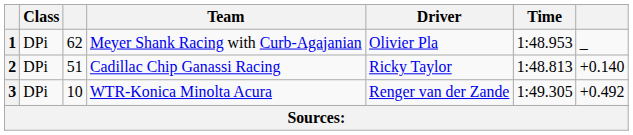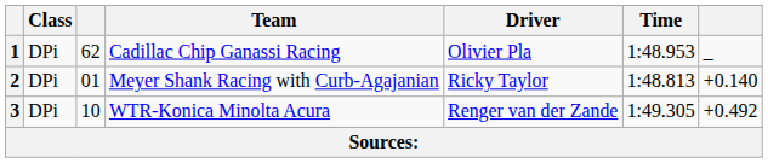1 | Team: Meyer Shank Racing with Curb-Agajanian -> Cadillac Chip Ganassi Racing
2 | column 3: 51 -> 01
2 | Team: Cadillac Chip Ganassi Racing -> Meyer Shank Racing with Curb-Agajanian
